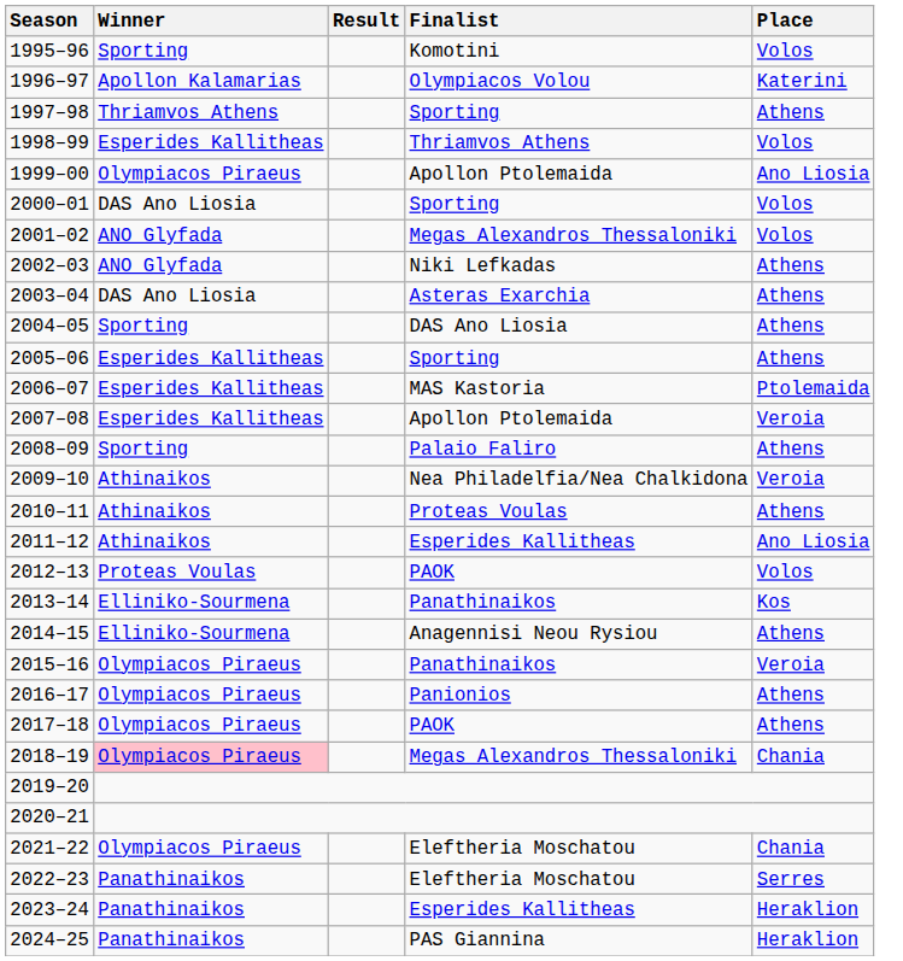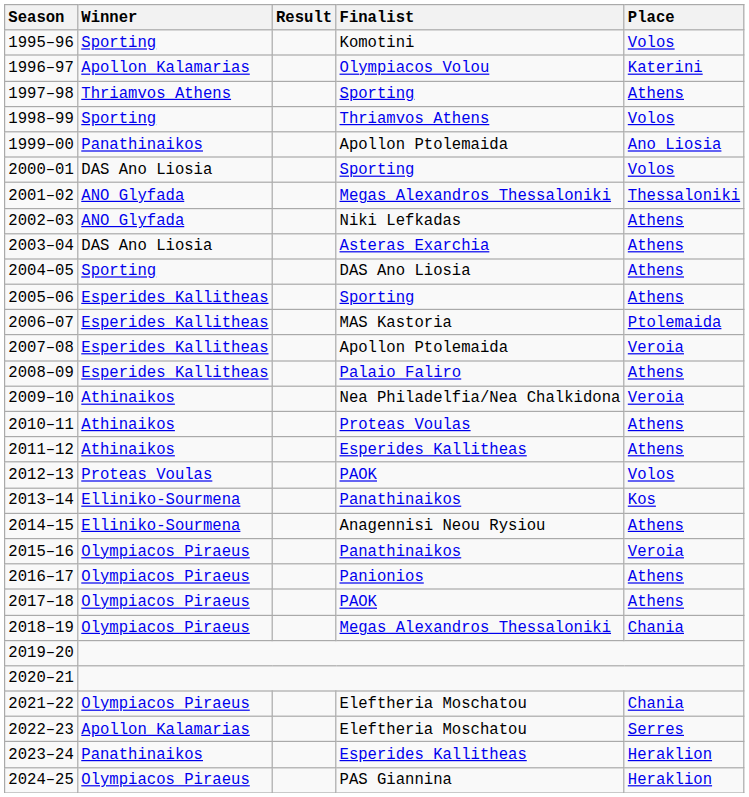1998–99 | Winner: Esperides Kallitheas -> Sporting
1999–00 | Winner: Olympiacos Piraeus -> Panathinaikos
2001–02 | Place: Volos -> Thessaloniki
2008–09 | Winner: Sporting -> Esperides Kallitheas
2011–12 | Place: Ano Liosia -> Athens
2018–19 | Winner: pink background -> no background
2022–23 | Winner: Panathinaikos -> Apollon Kalamarias
2024–25 | Winner: Panathinaikos -> Olympiacos Piraeus
